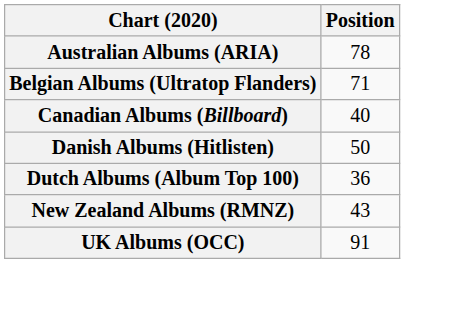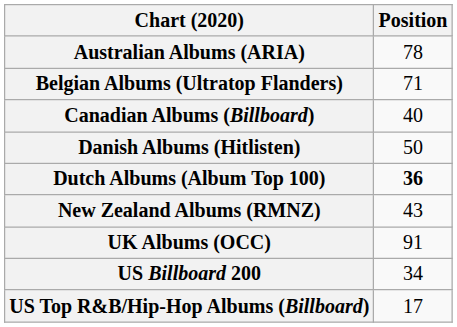Dutch Albums (Album Top 100) | Position: normal -> bold
+ row: US Billboard 200 | 34
+ row: US Top R&B/Hip-Hop Albums (Billboard) | 17
